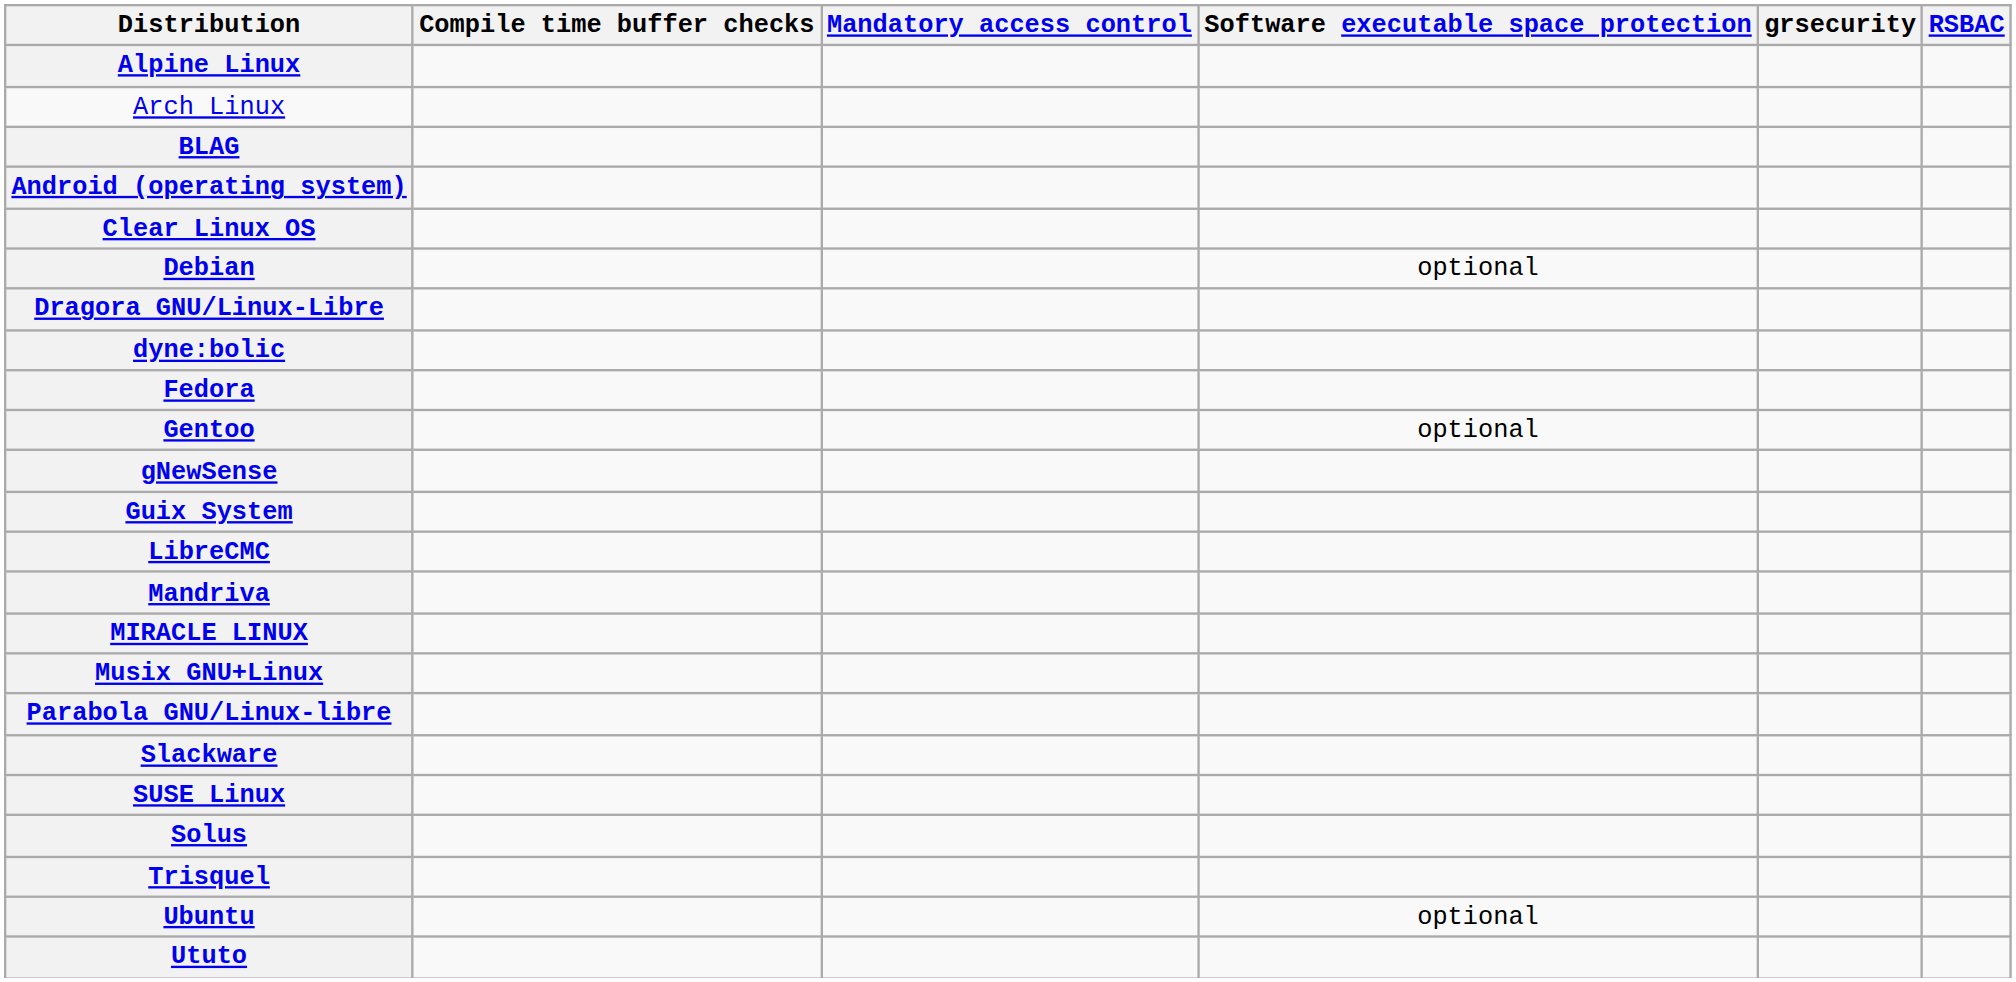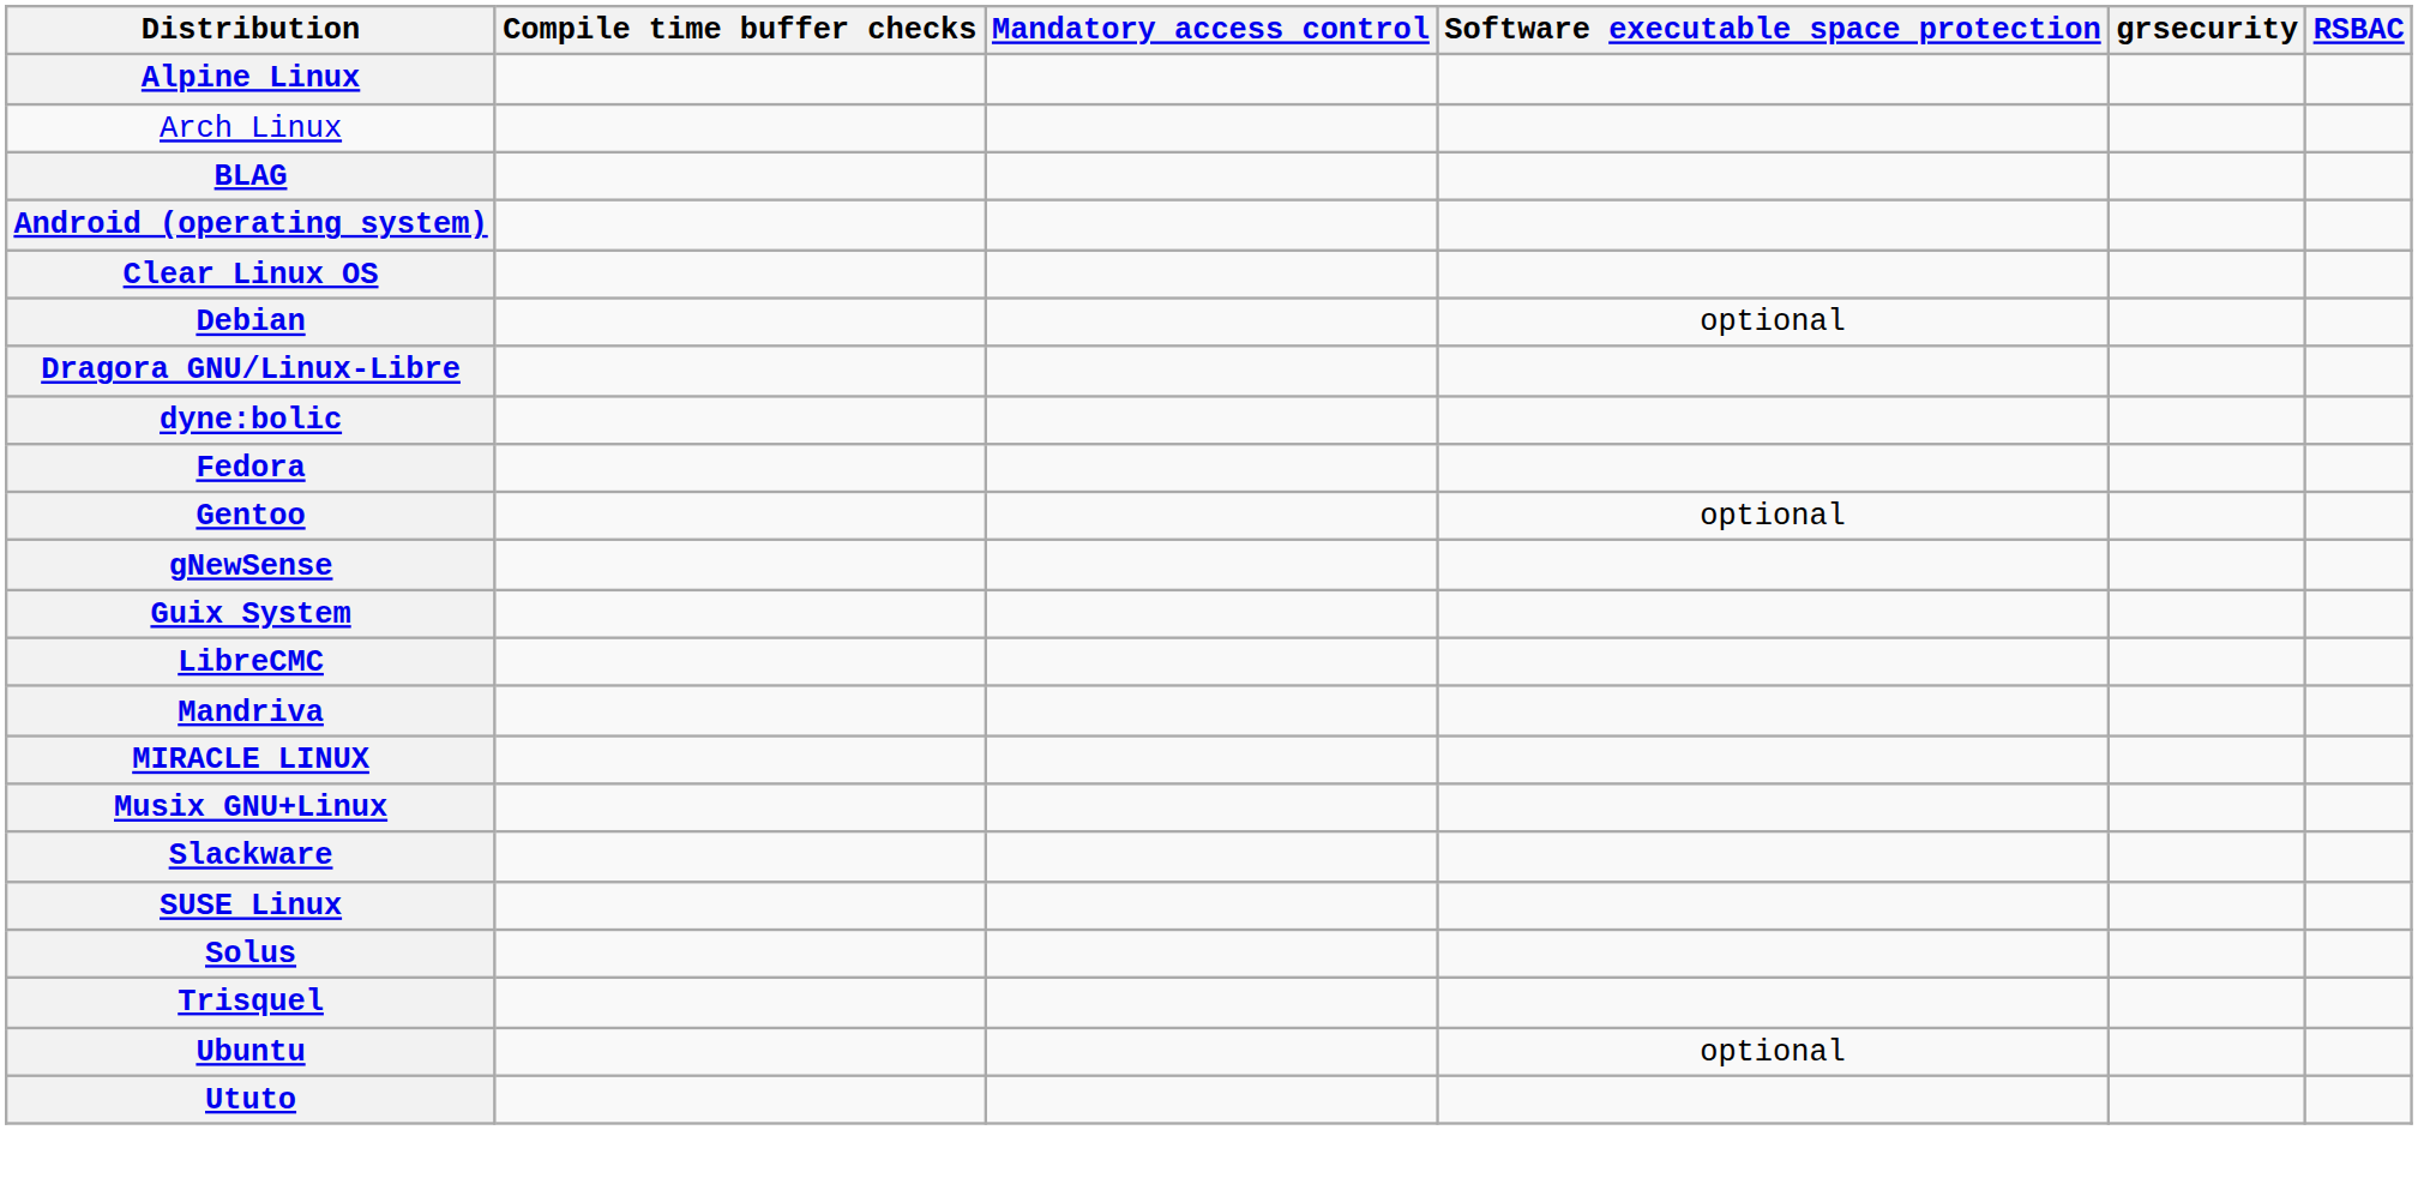- row: Parabola GNU/Linux-libre
